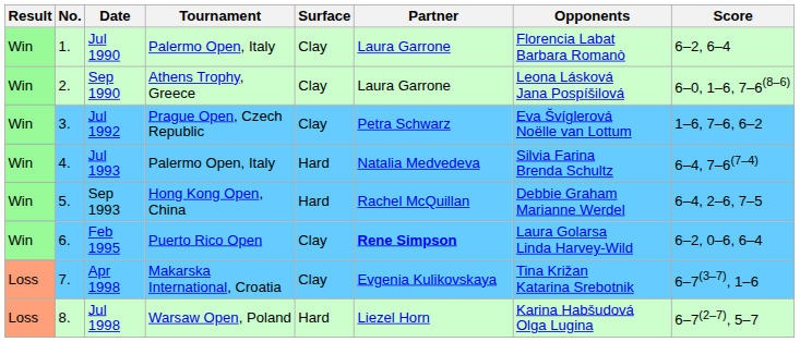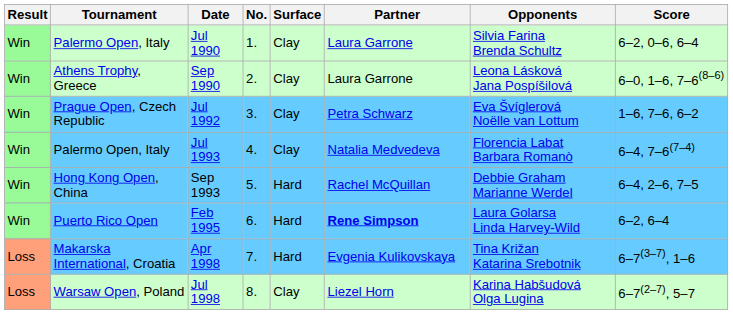columns swapped: No. <-> Tournament
Jul 1990 | Opponents: Florencia Labat Barbara Romanò -> Silvia Farina Brenda Schultz
Jul 1990 | Score: 6–2, 6–4 -> 6–2, 0–6, 6–4
Jul 1993 | Surface: Hard -> Clay
Jul 1993 | Opponents: Silvia Farina Brenda Schultz -> Florencia Labat Barbara Romanò
Feb 1995 | Surface: Clay -> Hard
Feb 1995 | Score: 6–2, 0–6, 6–4 -> 6–2, 6–4
Apr 1998 | Surface: Clay -> Hard
Jul 1998 | Surface: Hard -> Clay
